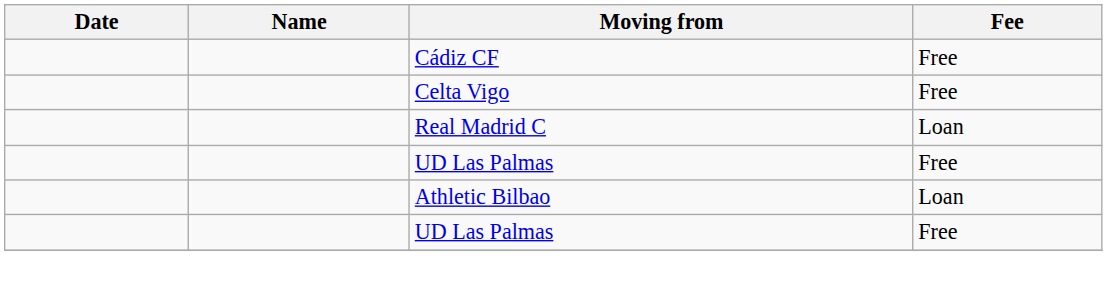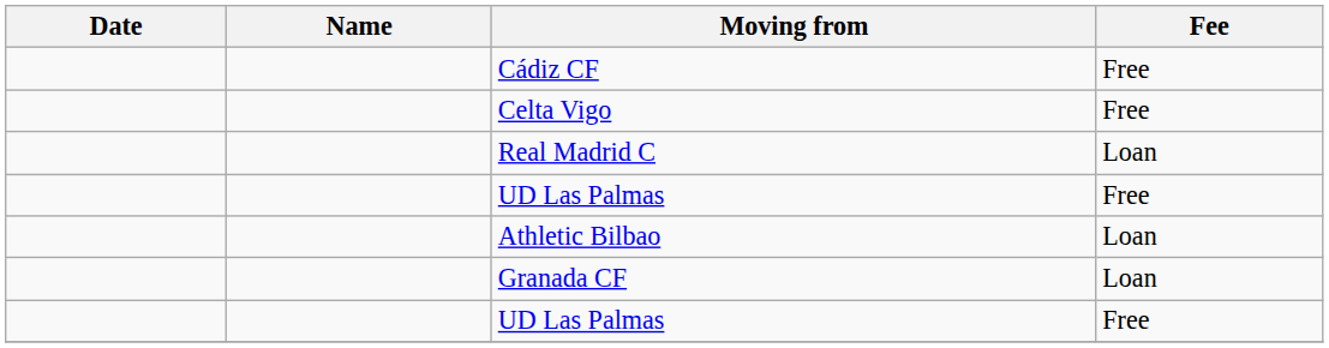+ row: Granada CF | Loan
